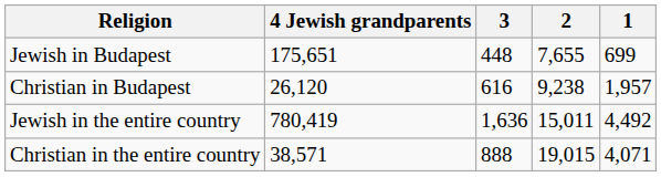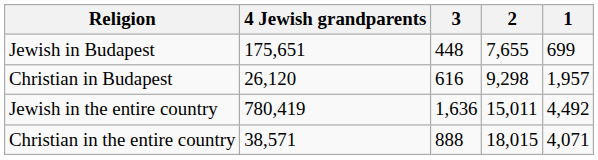Christian in Budapest | 2: 9,238 -> 9,298
Christian in the entire country | 2: 19,015 -> 18,015
